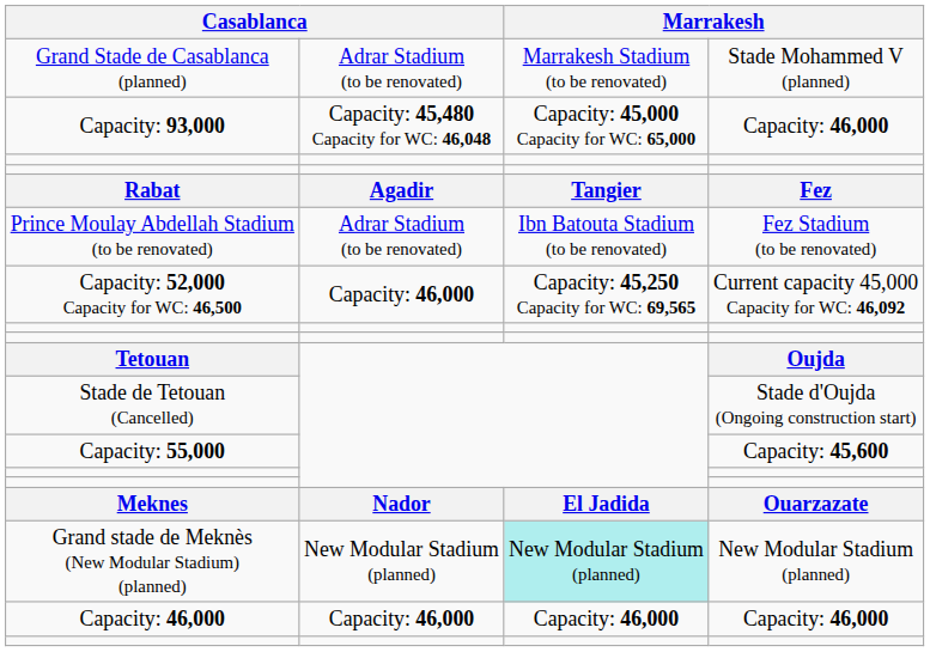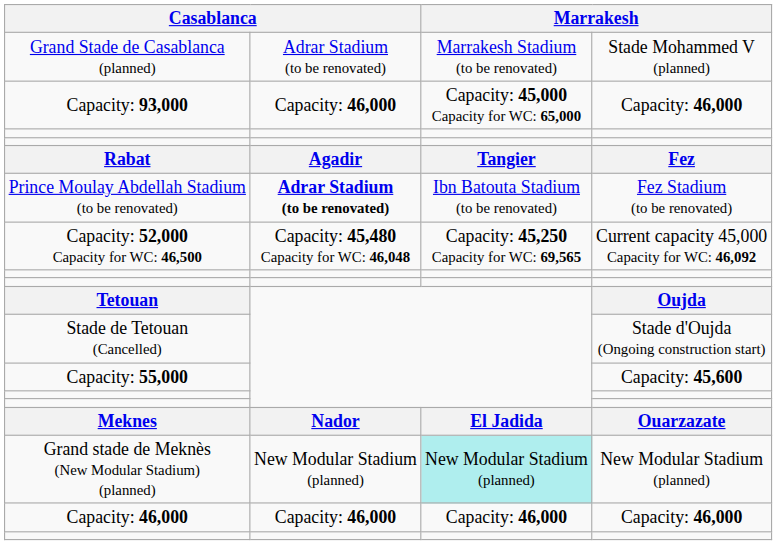Capacity: 93,000 | column 2: Capacity: 45,480 Capacity for WC: 46,048 -> Capacity: 46,000
Prince Moulay Abdellah Stadium (to be renovated) | column 2: normal -> bold
Capacity: 52,000 Capacity for WC: 46,500 | column 2: Capacity: 46,000 -> Capacity: 45,480 Capacity for WC: 46,048
